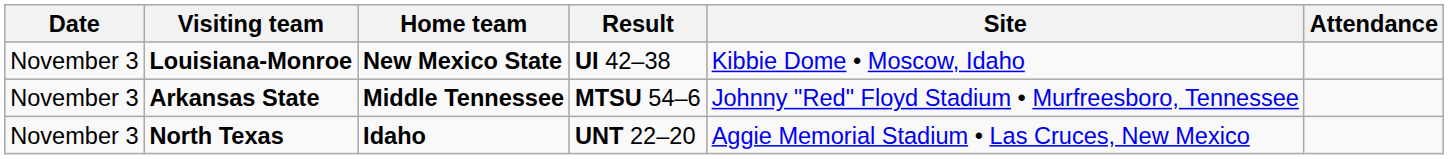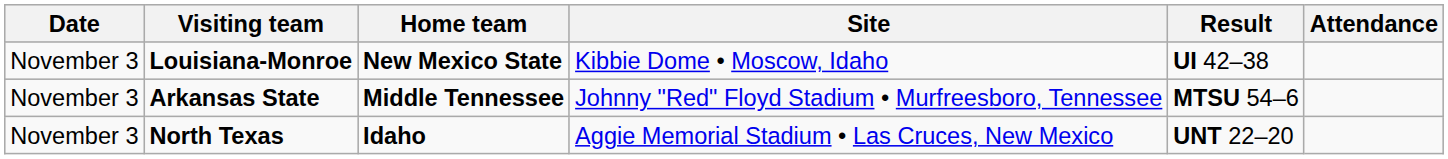columns swapped: Site <-> Result
